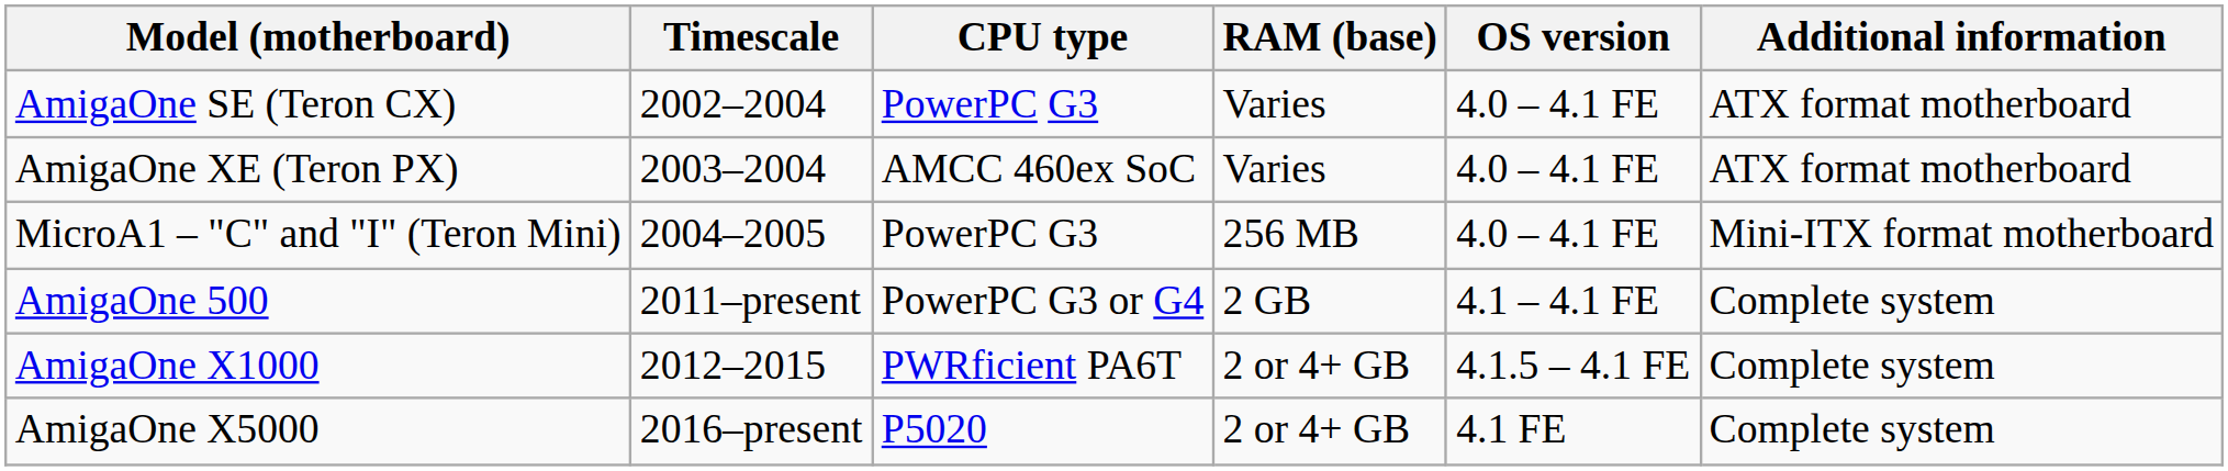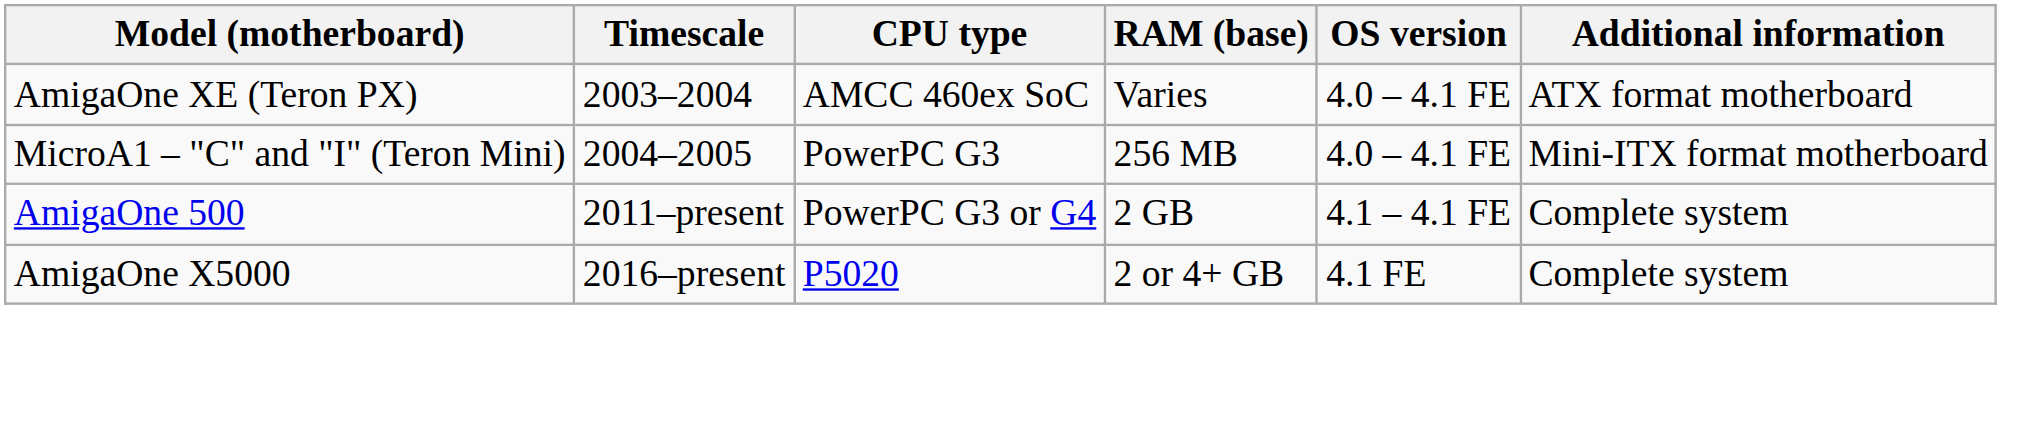- row: AmigaOne SE (Teron CX) | 2002–2004 | PowerPC G3 | Varies | 4.0 – 4.1 FE | ATX format motherboard
- row: AmigaOne X1000 | 2012–2015 | PWRficient PA6T | 2 or 4+ GB | 4.1.5 – 4.1 FE | Complete system
